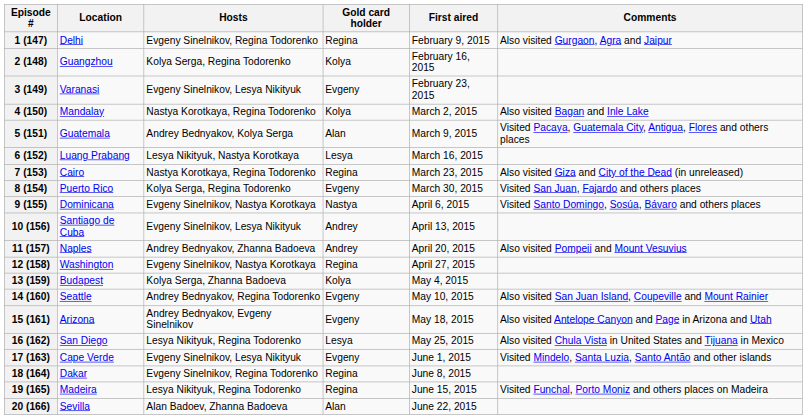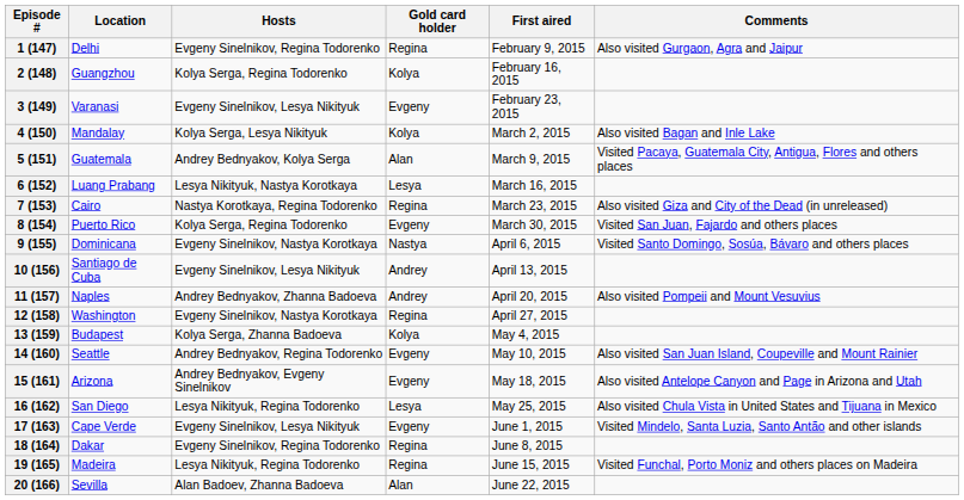4 (150) | Hosts: Nastya Korotkaya, Regina Todorenko -> Kolya Serga, Lesya Nikityuk
